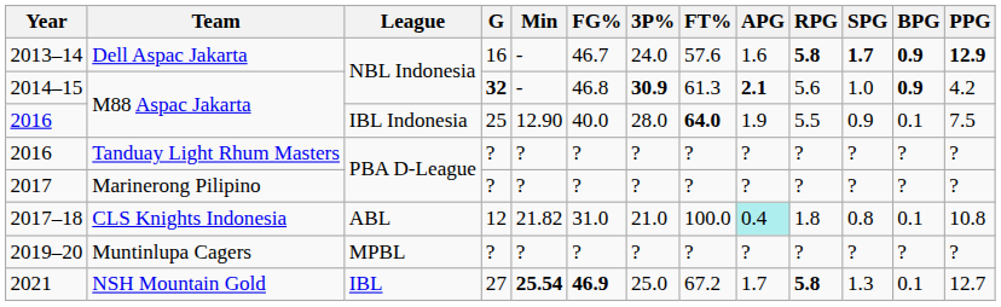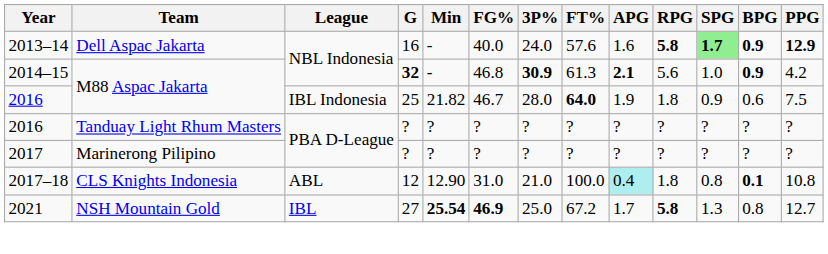2013–14 | FG%: 46.7 -> 40.0
2013–14 | SPG: no background -> lightgreen background
2016 / M88 Aspac Jakarta | Min: 12.90 -> 21.82
2016 / M88 Aspac Jakarta | FG%: 40.0 -> 46.7
2016 / M88 Aspac Jakarta | RPG: 5.5 -> 1.8
2016 / M88 Aspac Jakarta | BPG: 0.1 -> 0.6
2017–18 | Min: 21.82 -> 12.90
2017–18 | BPG: normal -> bold
- row: 2019–20 | Muntinlupa Cagers | MPBL | ? | ? | ? | ? | ? | ? | ? | ? | ? | ?
2021 | BPG: 0.1 -> 0.8
